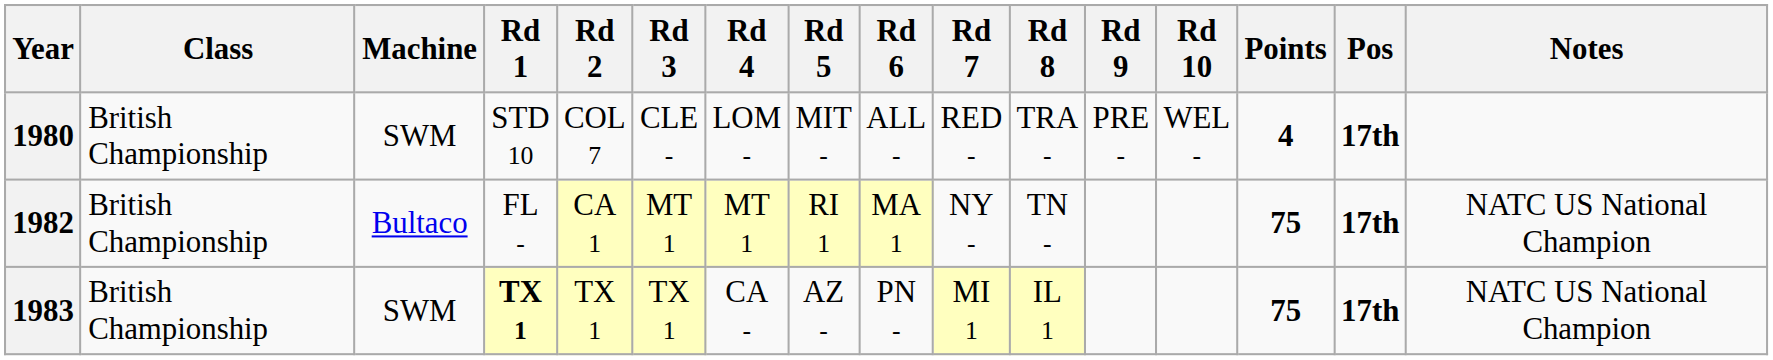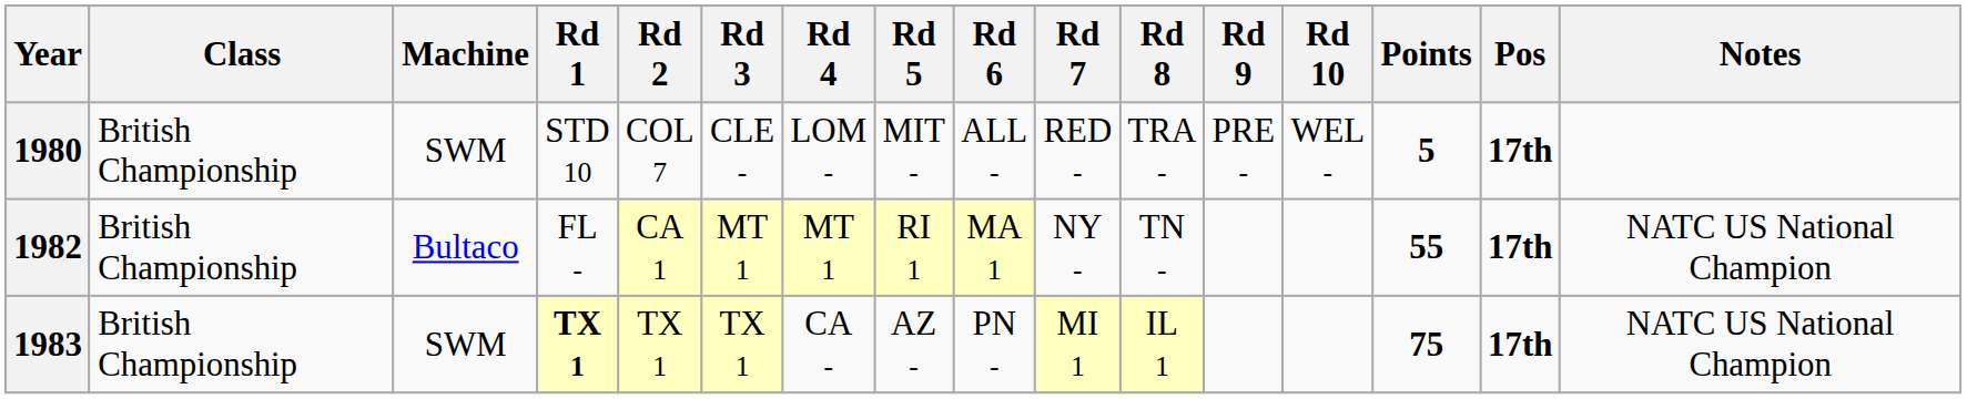1980 | Points: 4 -> 5
1982 | Points: 75 -> 55
